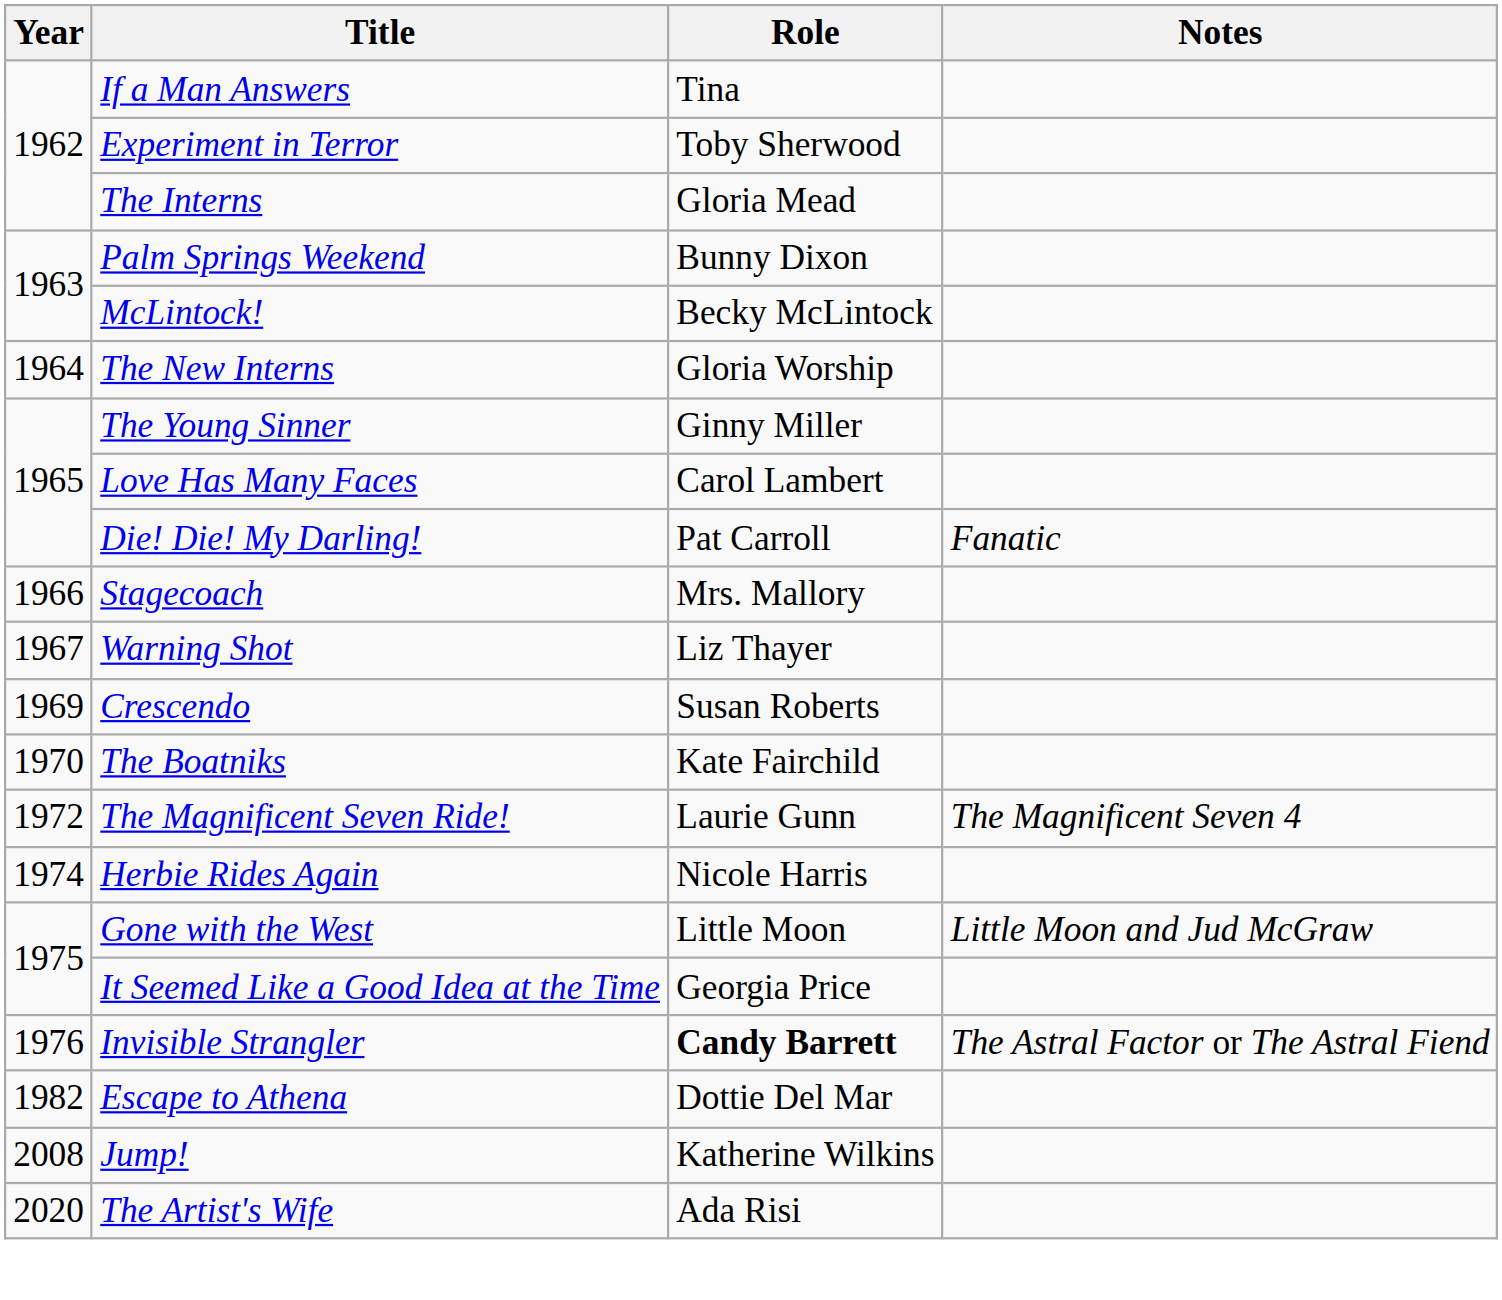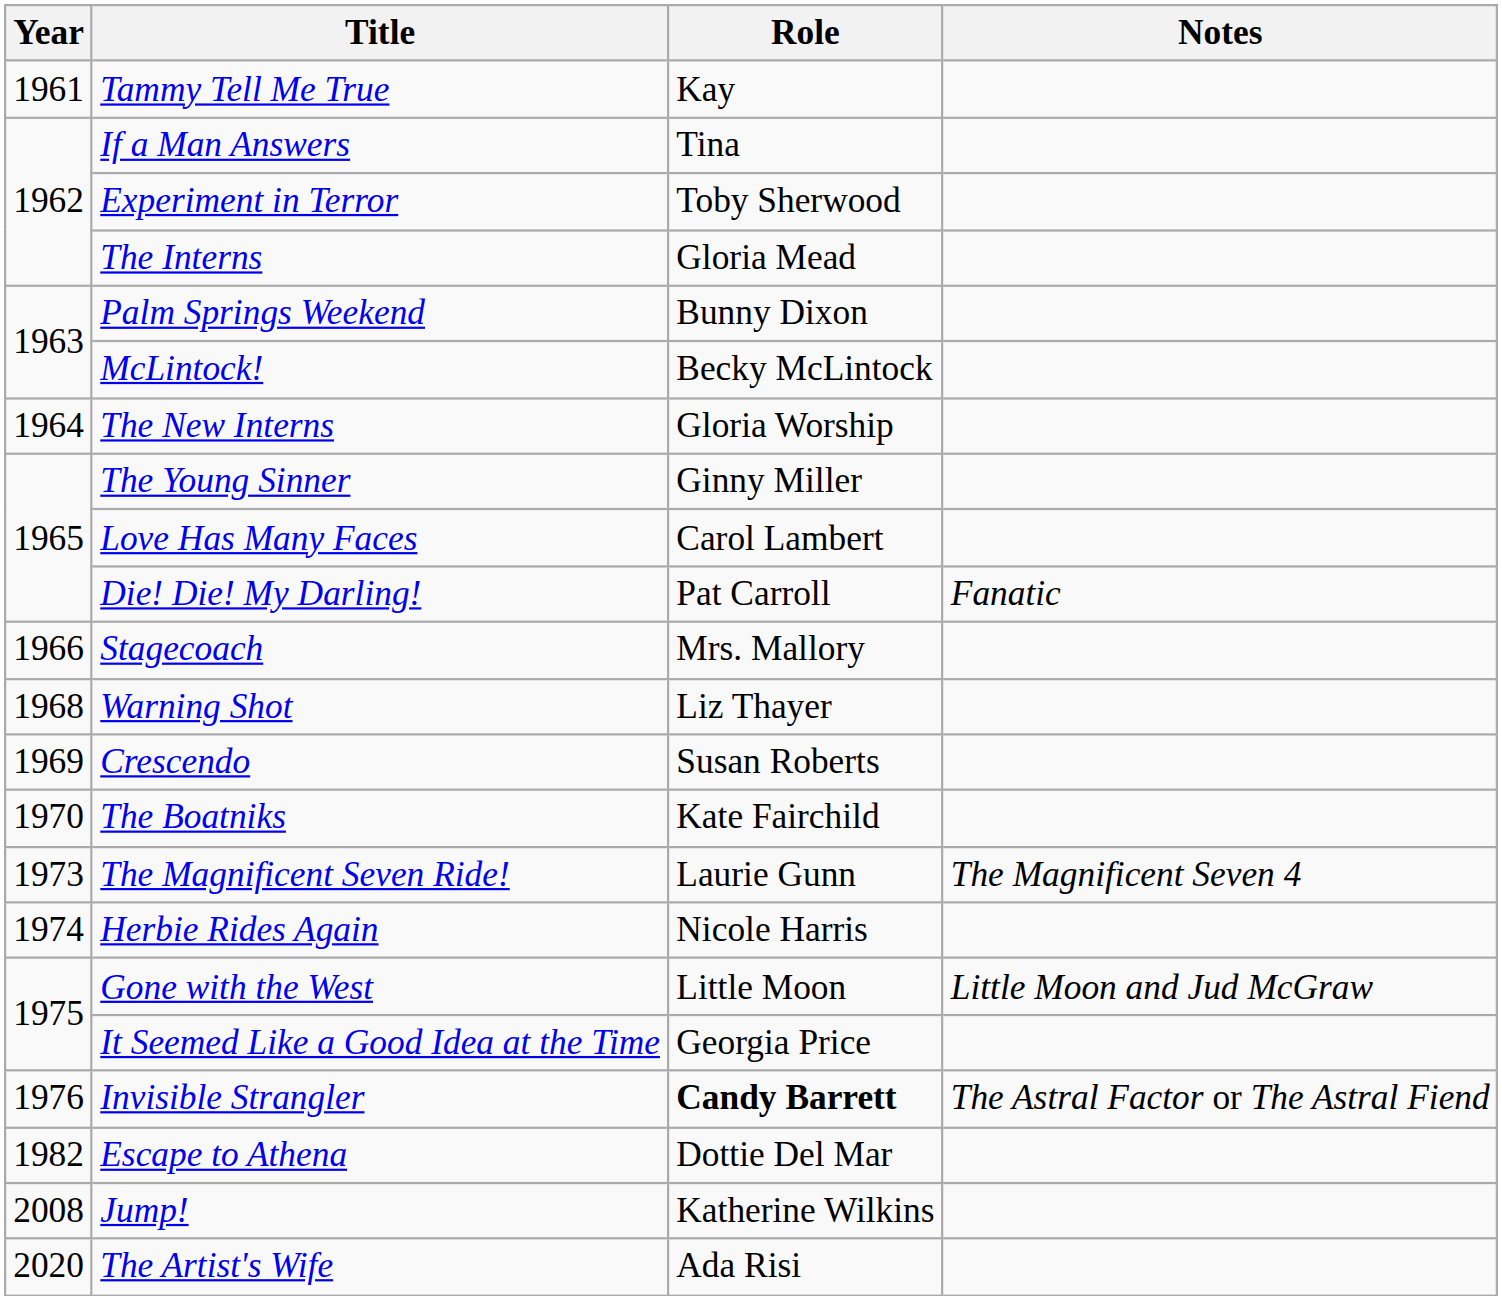+ row: 1961 | Tammy Tell Me True | Kay
Warning Shot | Year: 1967 -> 1968
The Magnificent Seven Ride! | Year: 1972 -> 1973
